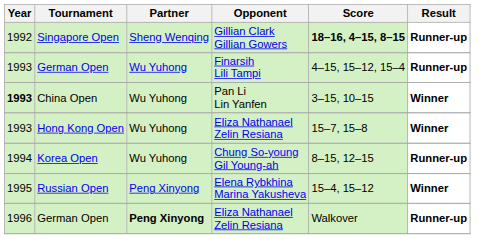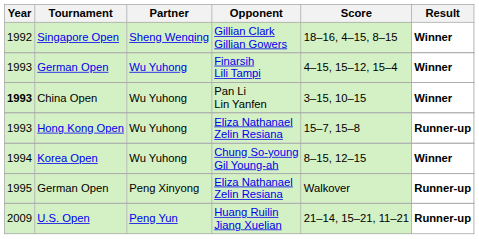Singapore Open | Score: bold -> normal
Singapore Open | Result: Runner-up -> Winner
German Open / Finarsih Lili Tampi | Result: Runner-up -> Winner
Hong Kong Open | Result: Winner -> Runner-up
Korea Open | Result: Runner-up -> Winner
- row: 1995 | Russian Open | Peng Xinyong | Elena Rybkhina Marina Yakusheva | 15–4, 15–12 | Winner
German Open / Eliza Nathanael Zelin Resiana | Year: 1996 -> 1995
German Open / Eliza Nathanael Zelin Resiana | Partner: bold -> normal
+ row: 2009 | U.S. Open | Peng Yun | Huang Ruilin Jiang Xuelian | 21–14, 15–21, 11–21 | Runner-up
